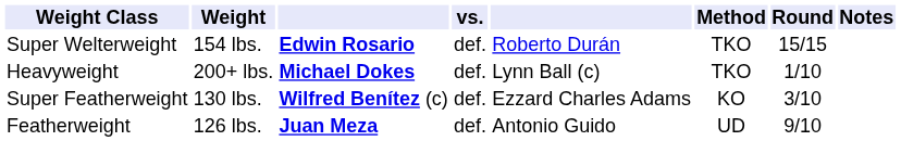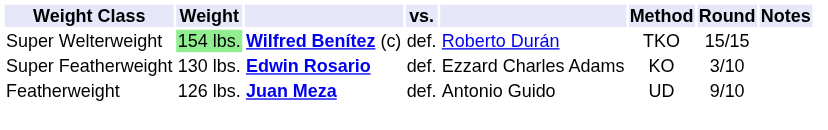Super Welterweight | Weight: no background -> lightgreen background
Super Welterweight | column 3: Edwin Rosario -> Wilfred Benítez (c)
- row: Heavyweight | 200+ lbs. | Michael Dokes | def. | Lynn Ball (c) | TKO | 1/10
Super Featherweight | column 3: Wilfred Benítez (c) -> Edwin Rosario
